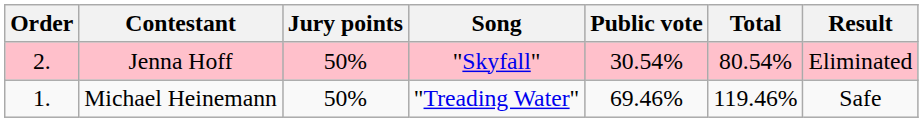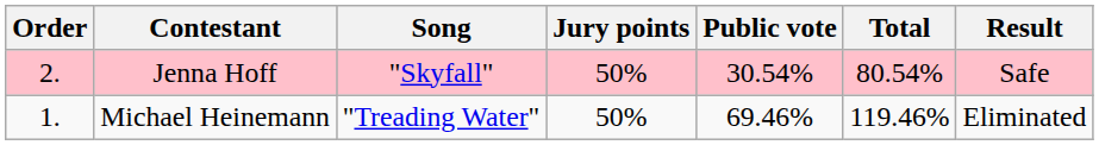columns swapped: Song <-> Jury points
Jenna Hoff | Result: Eliminated -> Safe
Michael Heinemann | Result: Safe -> Eliminated
